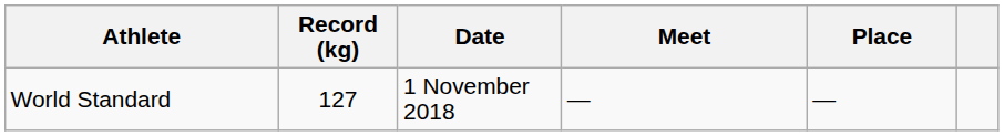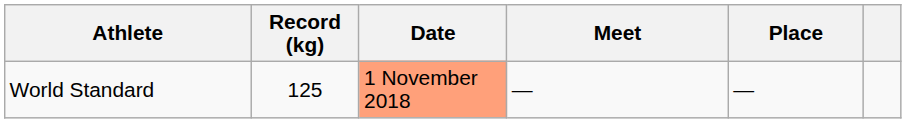World Standard | Record (kg): 127 -> 125
World Standard | Date: no background -> lightsalmon background
